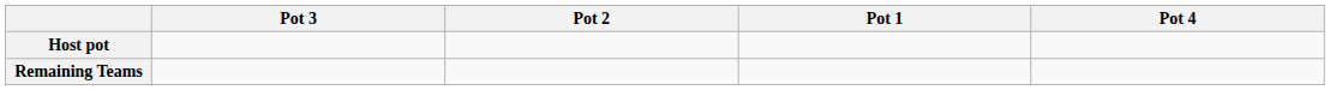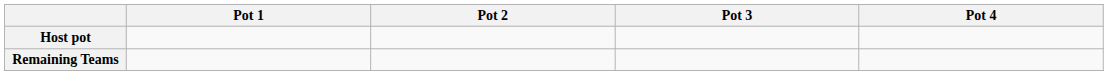columns swapped: Pot 1 <-> Pot 3
